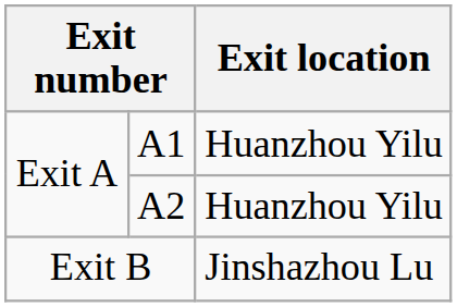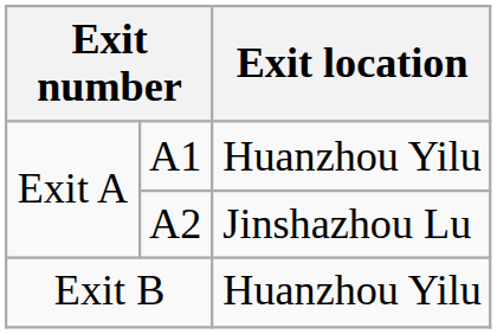A2 | Exit location: Huanzhou Yilu -> Jinshazhou Lu
Exit B | Exit location: Jinshazhou Lu -> Huanzhou Yilu
